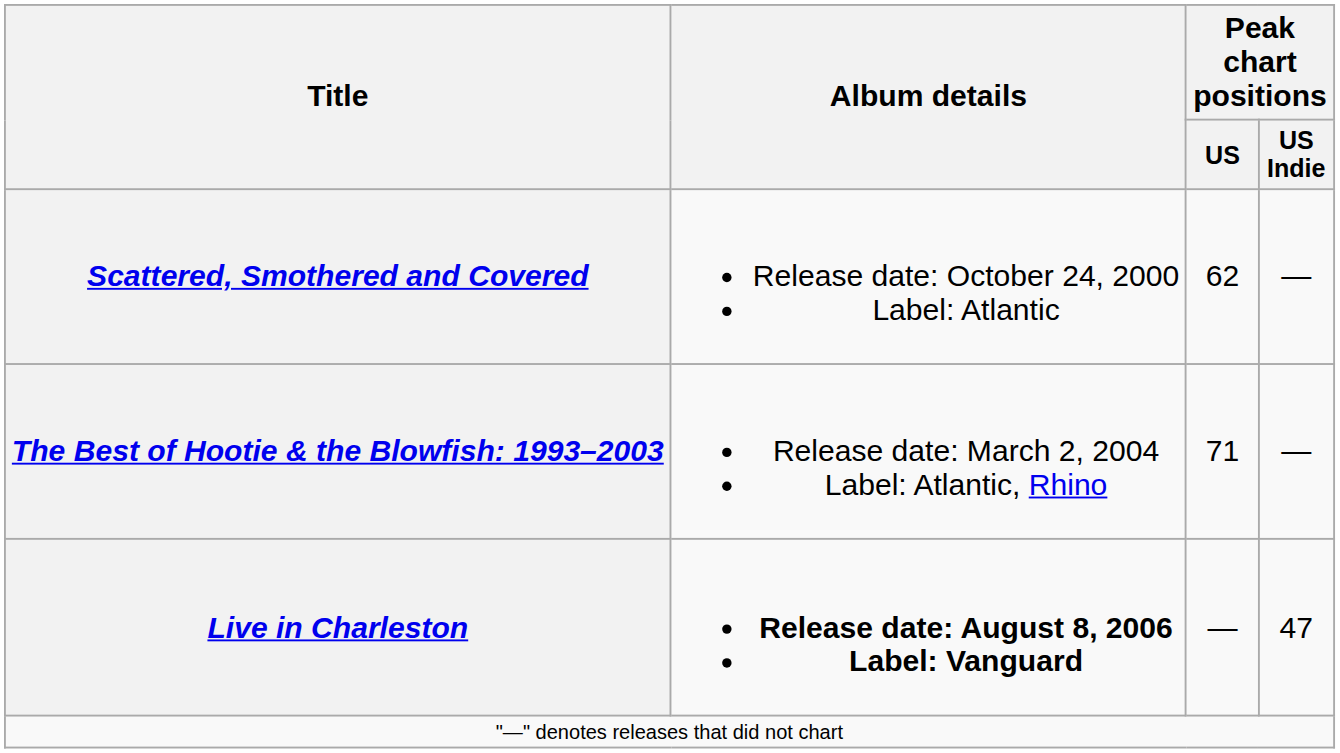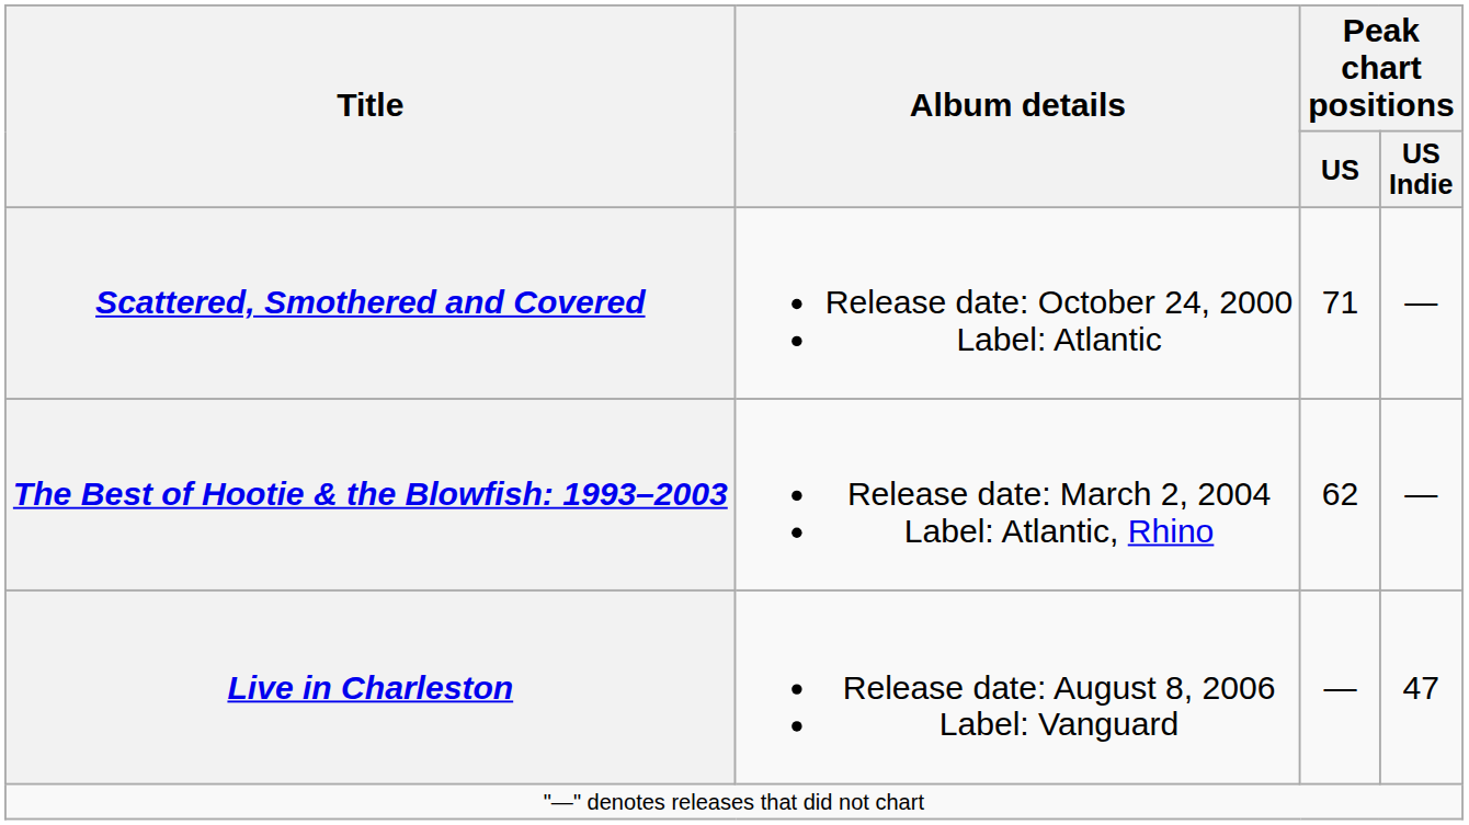Scattered, Smothered and Covered | Peak chart positions / US: 62 -> 71
The Best of Hootie & the Blowfish: 1993–2003 | Peak chart positions / US: 71 -> 62
Live in Charleston | Album details: bold -> normal
